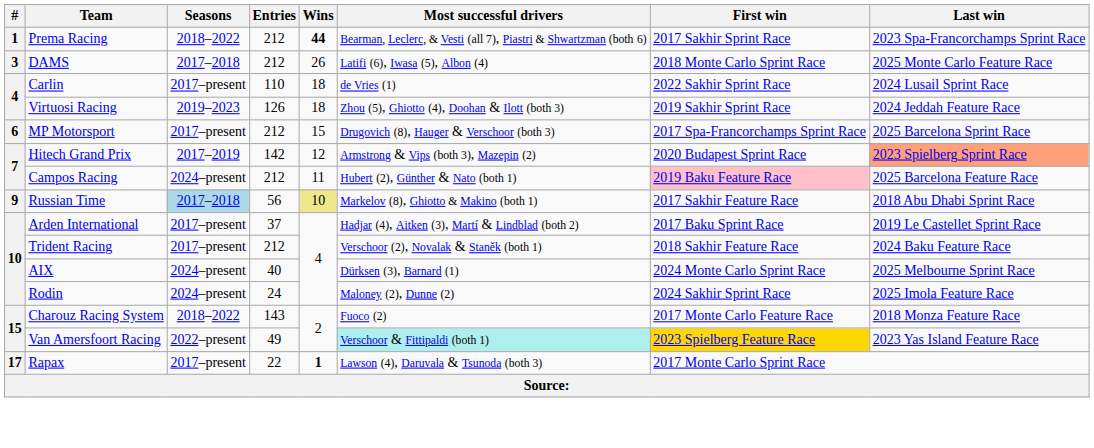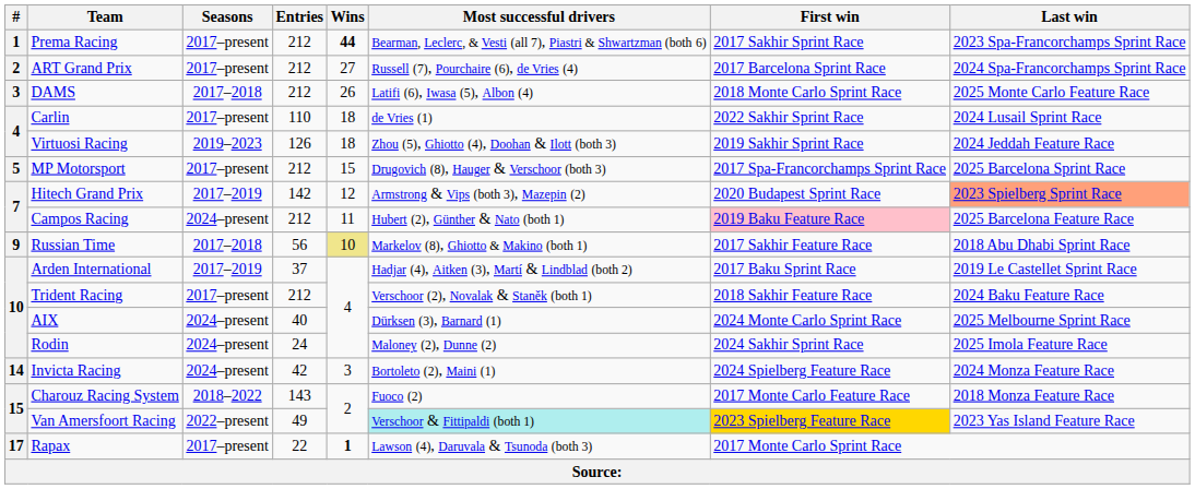Prema Racing | Seasons: 2018–2022 -> 2017–present
+ row: 2 | ART Grand Prix | 2017–present | 212 | 27 | Russell (7), Pourchaire (6), de Vries (4) | 2017 Barcelona Sprint Race | 2024 Spa-Francorchamps Sprint Race
MP Motorsport | #: 6 -> 5
Russian Time | Seasons: lightblue background -> no background
Arden International | Seasons: 2017–present -> 2017–2019
+ row: 14 | Invicta Racing | 2024–present | 42 | 3 | Bortoleto (2), Maini (1) | 2024 Spielberg Feature Race | 2024 Monza Feature Race
